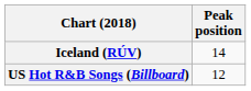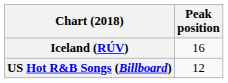Iceland (RÚV) | Peak position: 14 -> 16
